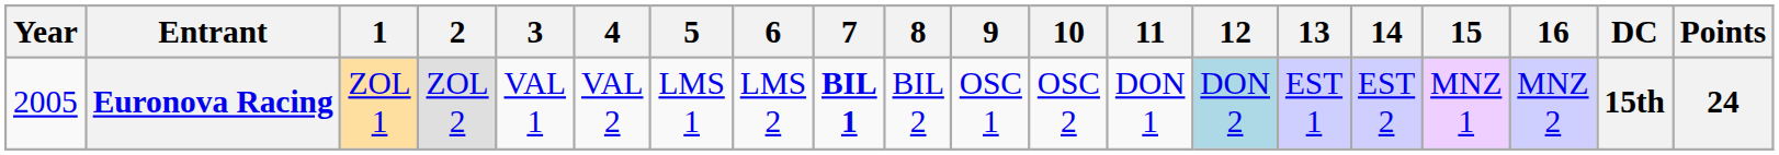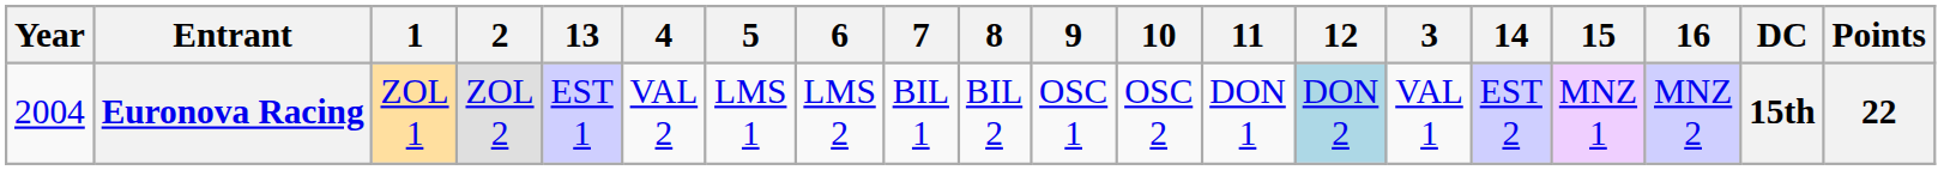columns swapped: 3 <-> 13
Euronova Racing | Year: 2005 -> 2004
Euronova Racing | 7: bold -> normal
Euronova Racing | Points: 24 -> 22
